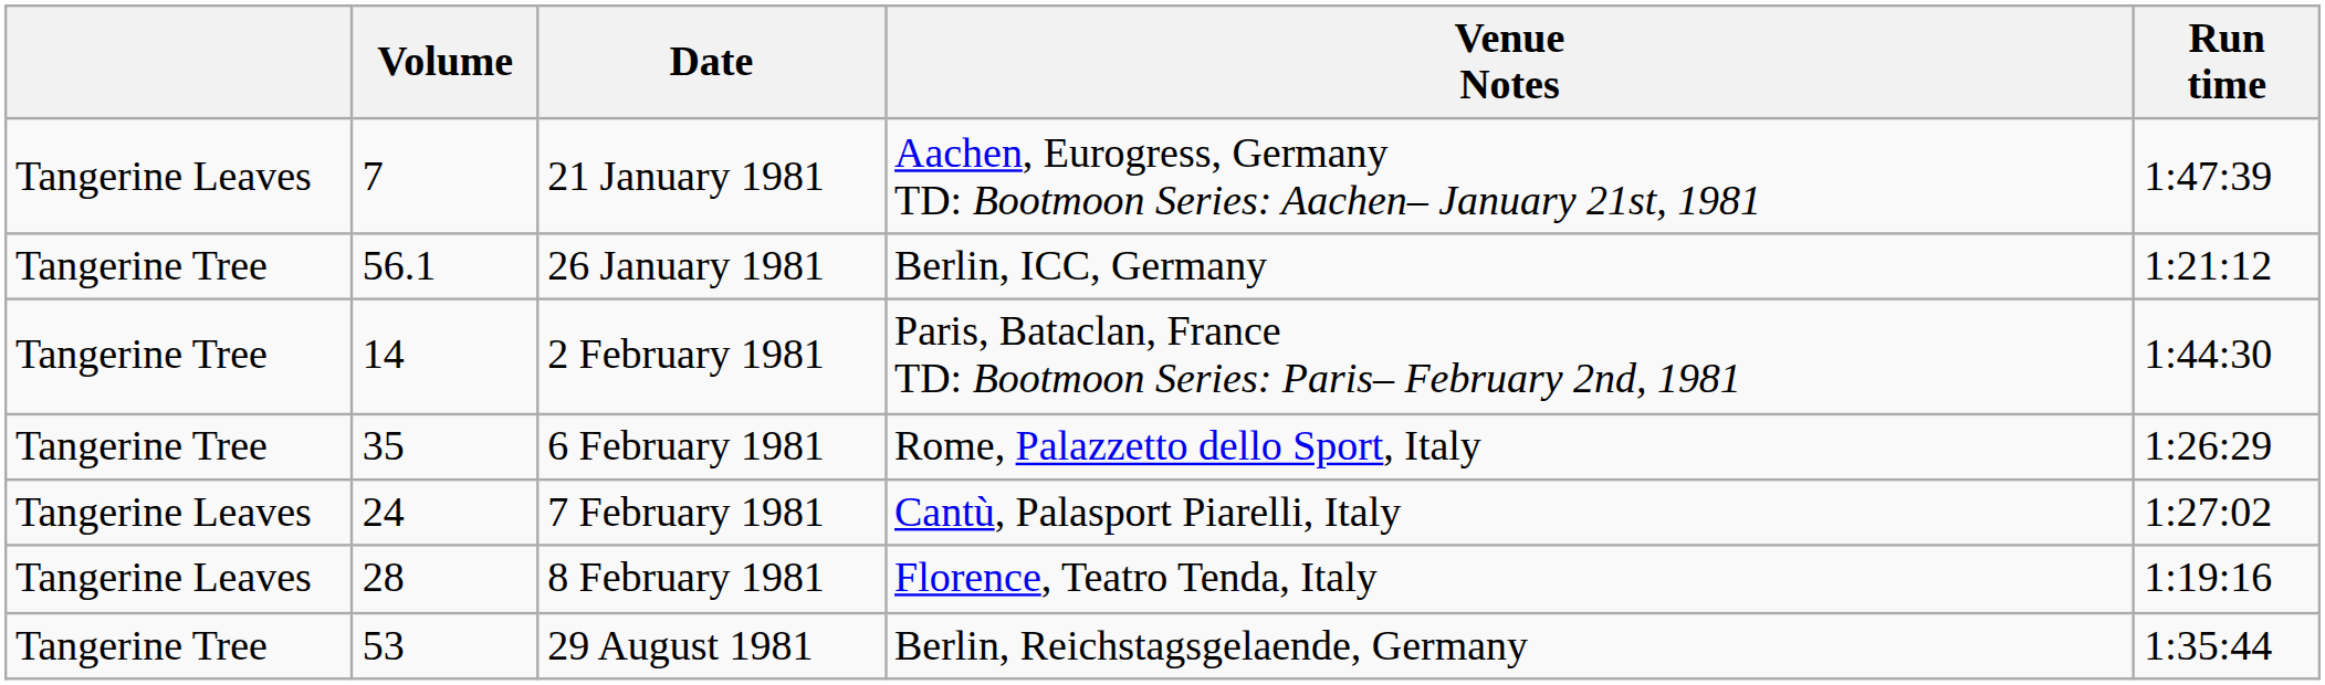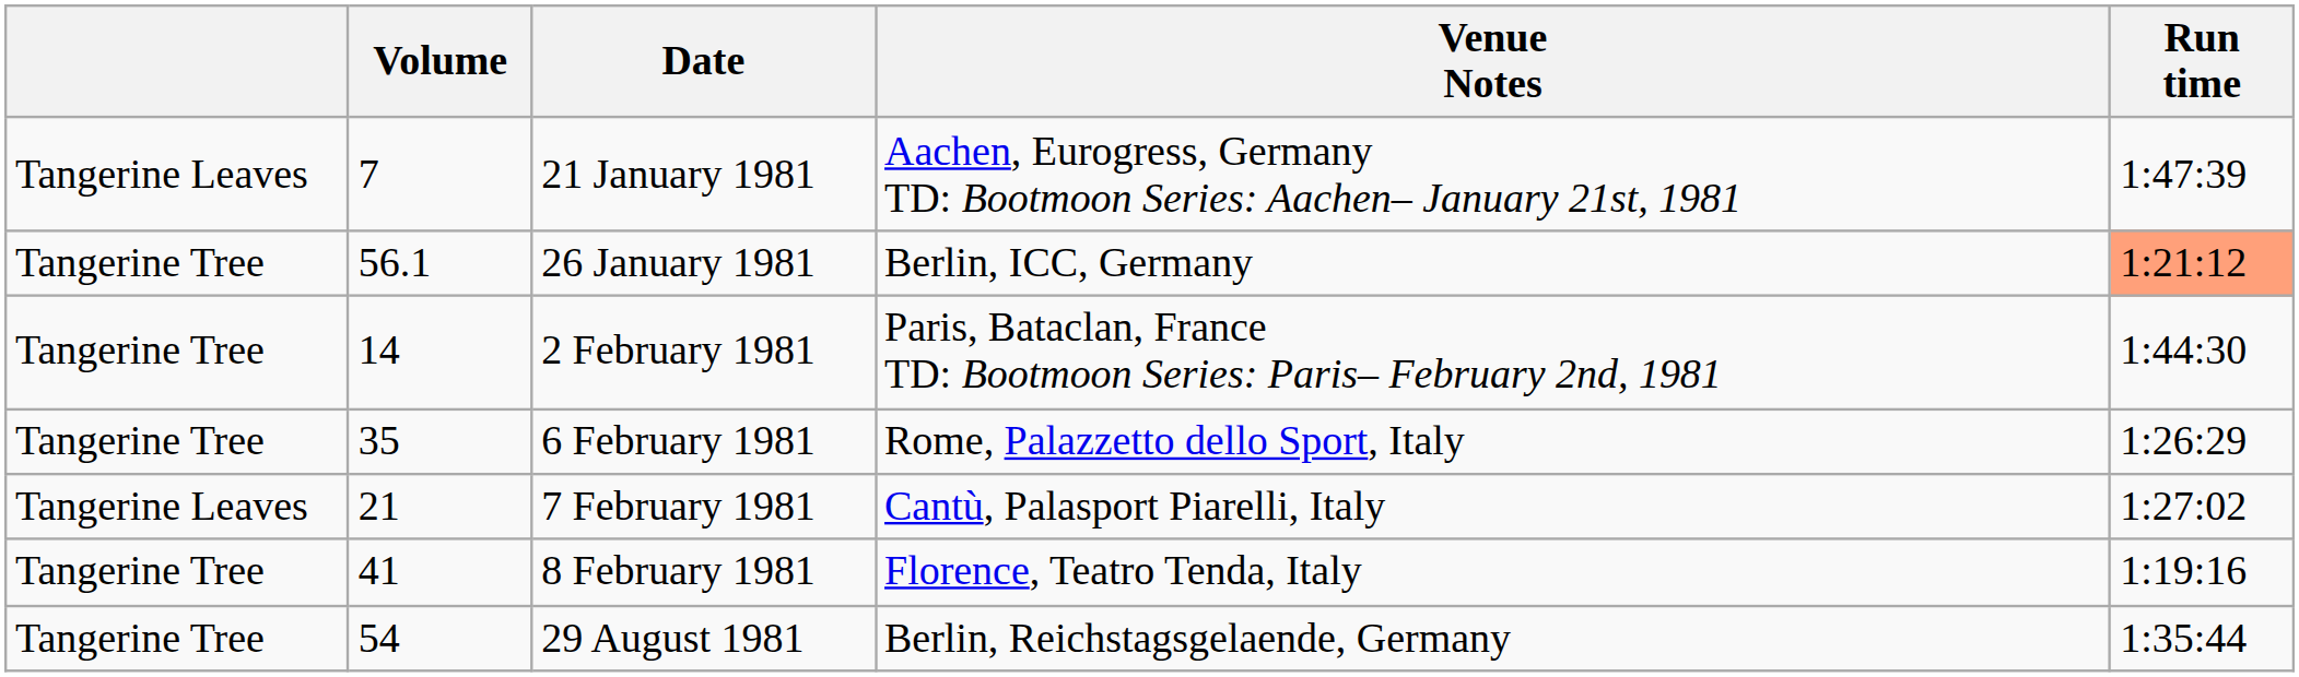26 January 1981 | Run time: no background -> lightsalmon background
7 February 1981 | Volume: 24 -> 21
8 February 1981 | column 1: Tangerine Leaves -> Tangerine Tree
8 February 1981 | Volume: 28 -> 41
29 August 1981 | Volume: 53 -> 54
